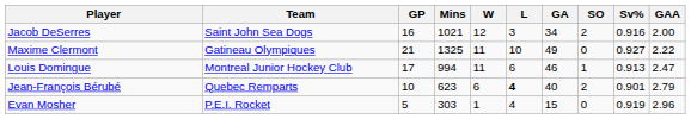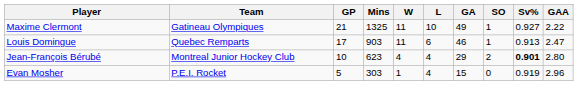- row: Jacob DeSerres | Saint John Sea Dogs | 16 | 1021 | 12 | 3 | 34 | 2 | 0.916 | 2.00
Maxime Clermont | SO: 0 -> 1
Louis Domingue | Team: Montreal Junior Hockey Club -> Quebec Remparts
Louis Domingue | Mins: 994 -> 903
Jean-François Bérubé | Team: Quebec Remparts -> Montreal Junior Hockey Club
Jean-François Bérubé | W: 6 -> 4
Jean-François Bérubé | L: bold -> normal
Jean-François Bérubé | GA: 40 -> 29
Jean-François Bérubé | Sv%: normal -> bold
Jean-François Bérubé | GAA: 2.79 -> 2.80
